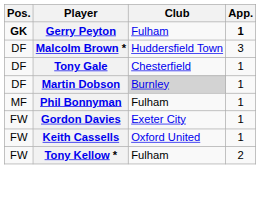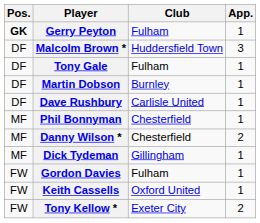Gerry Peyton | App.: bold -> normal
Tony Gale | Club: Chesterfield -> Fulham
Martin Dobson | Club: lightgrey background -> no background
+ row: DF | Dave Rushbury | Carlisle United | 1
Phil Bonnyman | Club: Fulham -> Chesterfield
+ row: MF | Danny Wilson * | Chesterfield | 2
+ row: MF | Dick Tydeman | Gillingham | 1
Gordon Davies | Club: Exeter City -> Fulham
Tony Kellow * | Club: Fulham -> Exeter City
